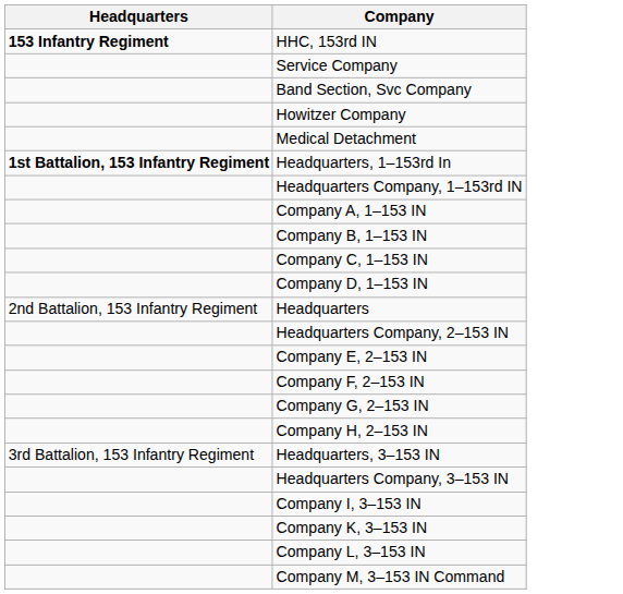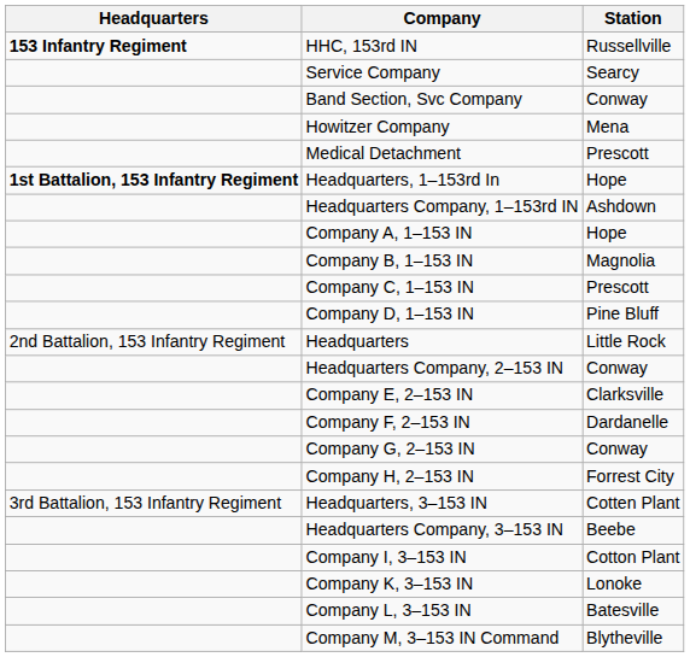+ column: Station | Russellville | Searcy | Conway | Mena | Prescott | Hope | Ashdown | Hope | Magnolia | Prescott | Pine Bluff | Little Rock | Conway | Clarksville | Dardanelle | Conway | Forrest City | Cotten Plant | Beebe | Cotton Plant | Lonoke | Batesville | Blytheville
